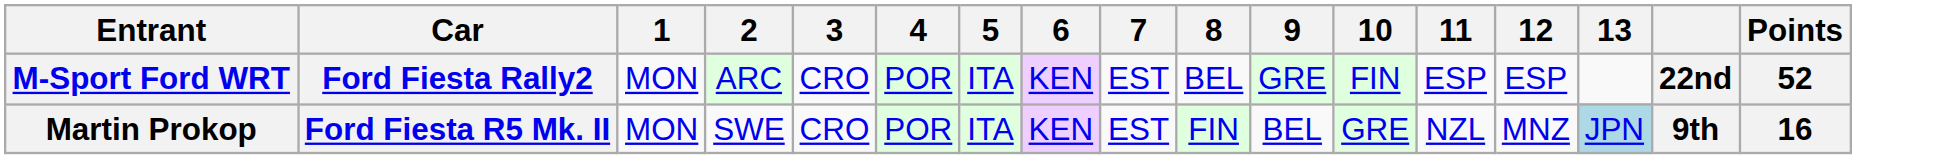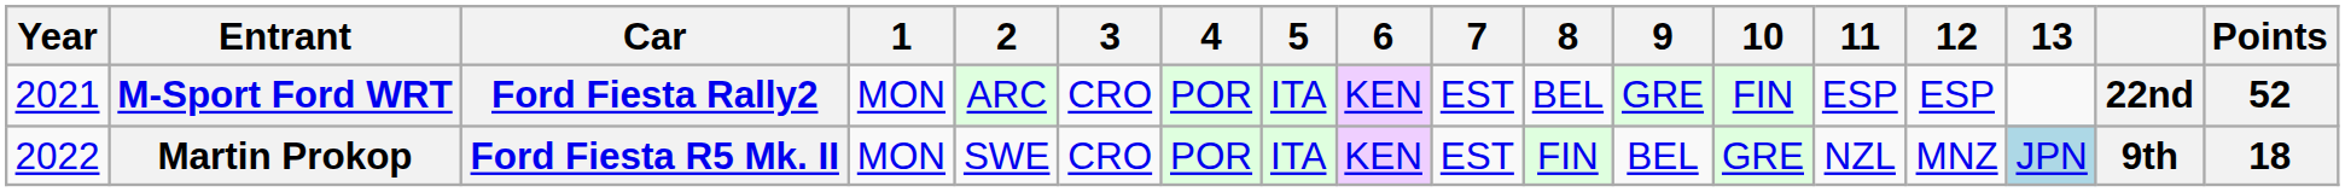+ column: Year | 2021 | 2022
Martin Prokop | Points: 16 -> 18
